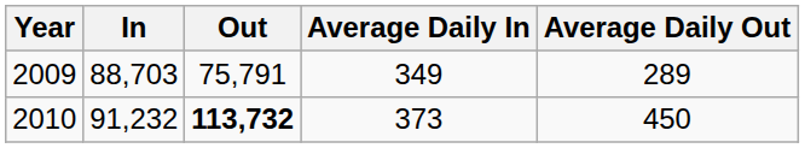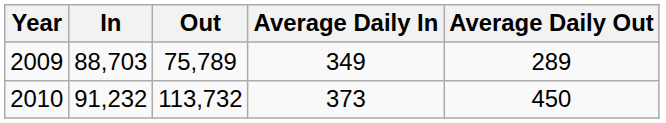2009 | Out: 75,791 -> 75,789
2010 | Out: bold -> normal
